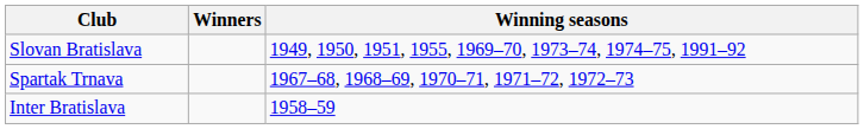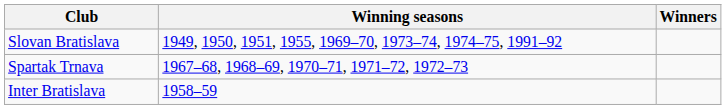columns swapped: Winners <-> Winning seasons
